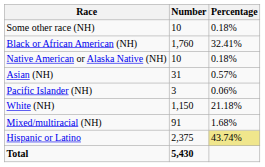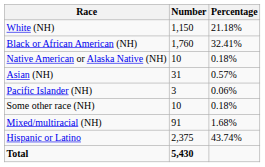rows swapped: White (NH) <-> Some other race (NH)
Hispanic or Latino | Percentage: khaki background -> no background
